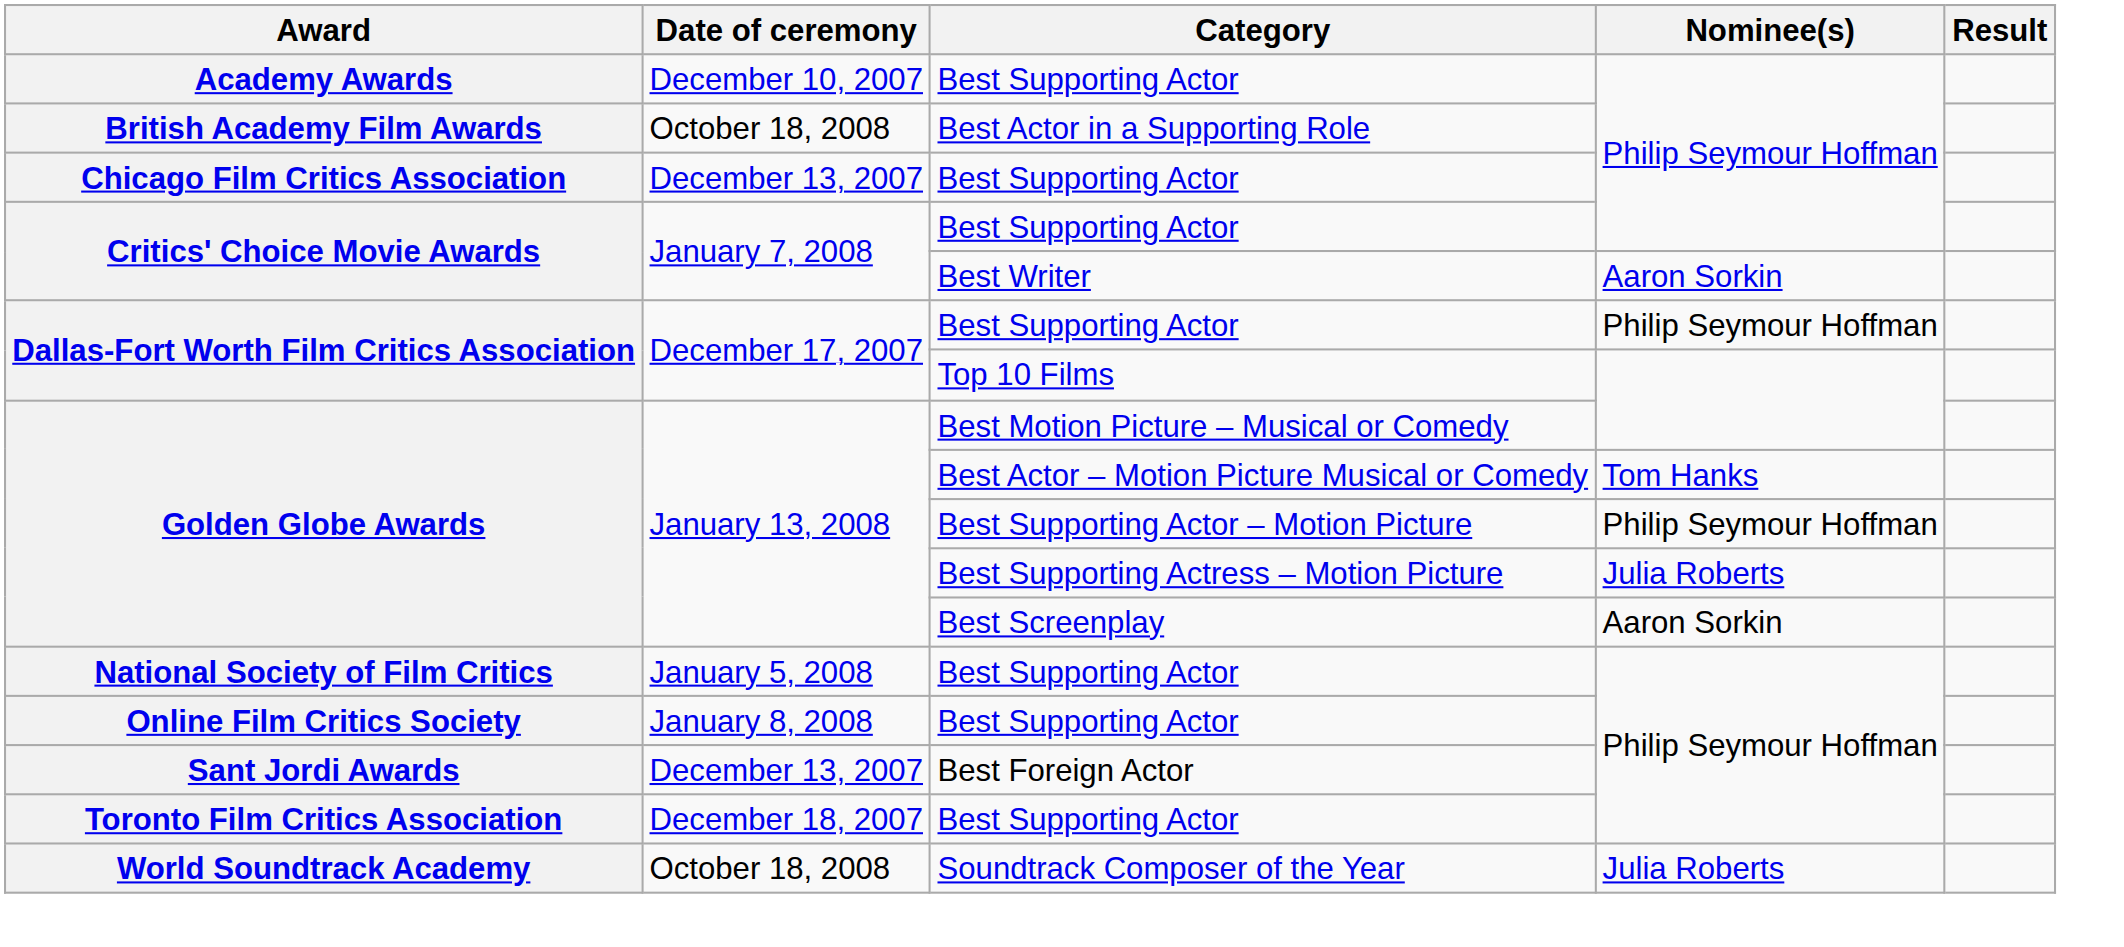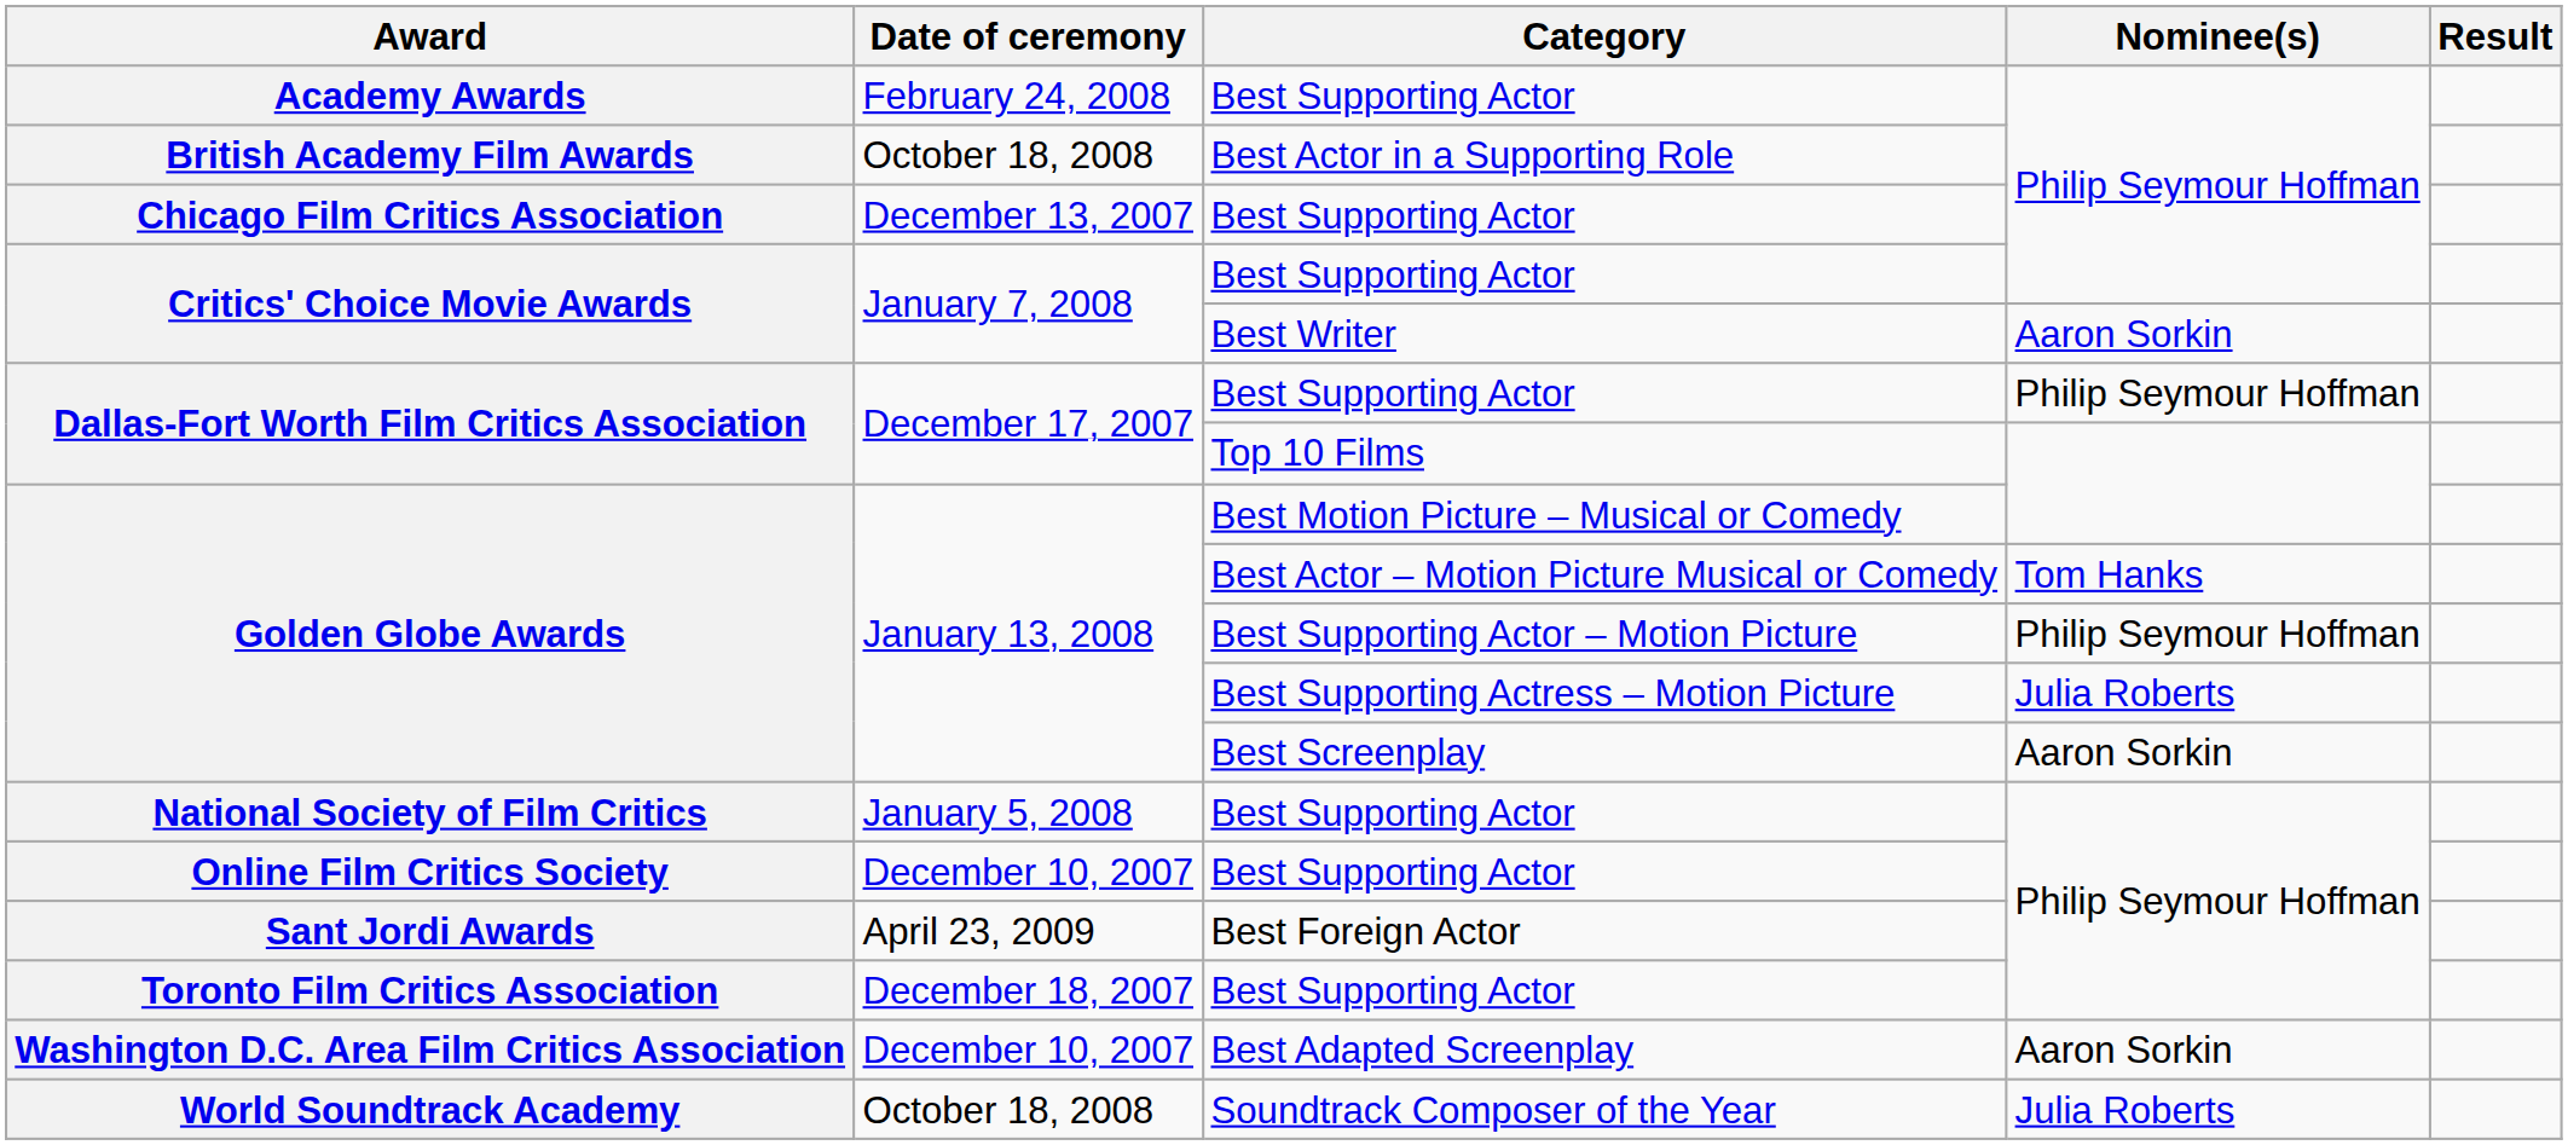Academy Awards | Date of ceremony: December 10, 2007 -> February 24, 2008
Online Film Critics Society | Date of ceremony: January 8, 2008 -> December 10, 2007
Sant Jordi Awards | Date of ceremony: December 13, 2007 -> April 23, 2009
+ row: Washington D.C. Area Film Critics Association | December 10, 2007 | Best Adapted Screenplay | Aaron Sorkin
